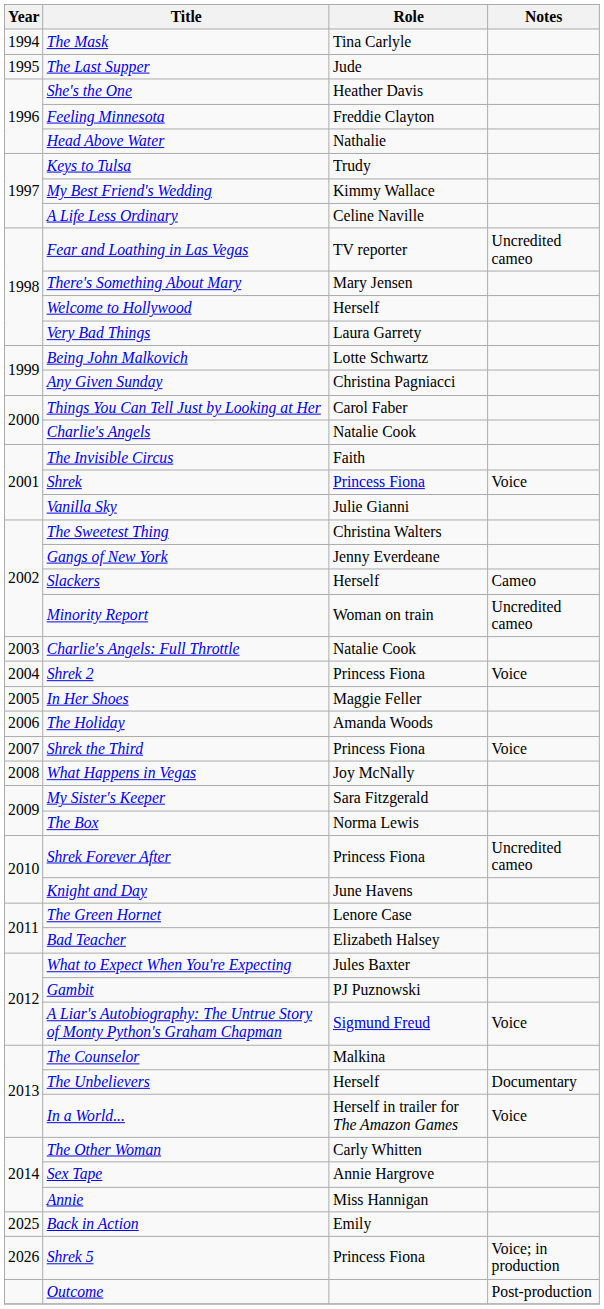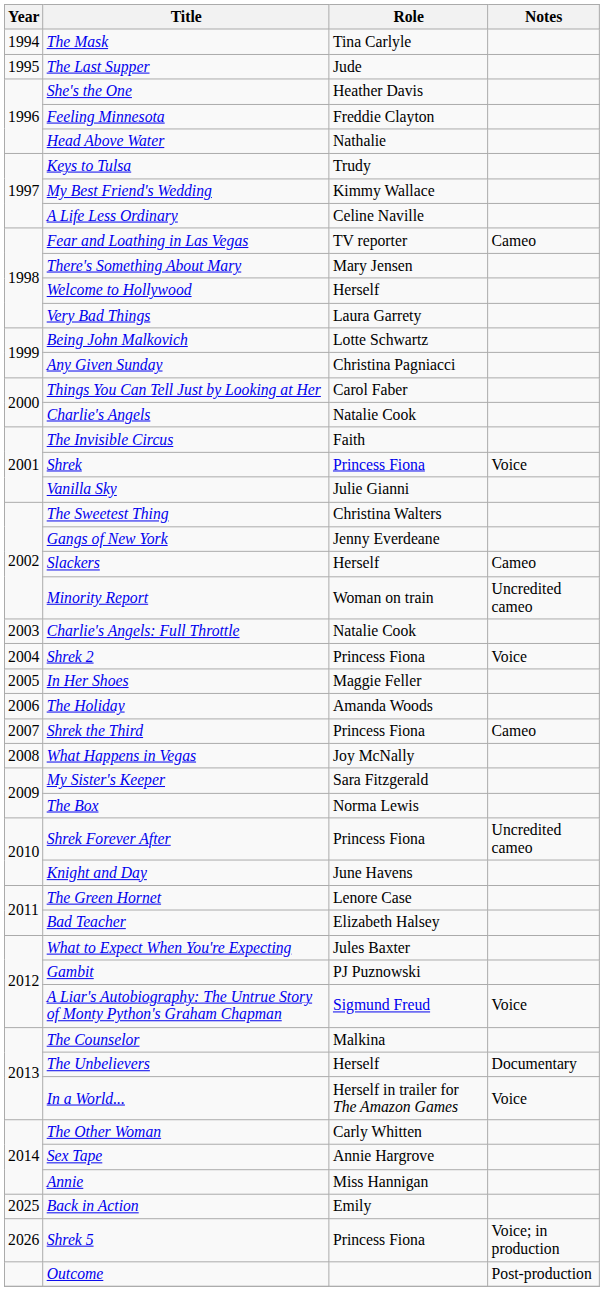Fear and Loathing in Las Vegas | Notes: Uncredited cameo -> Cameo
Shrek the Third | Notes: Voice -> Cameo
